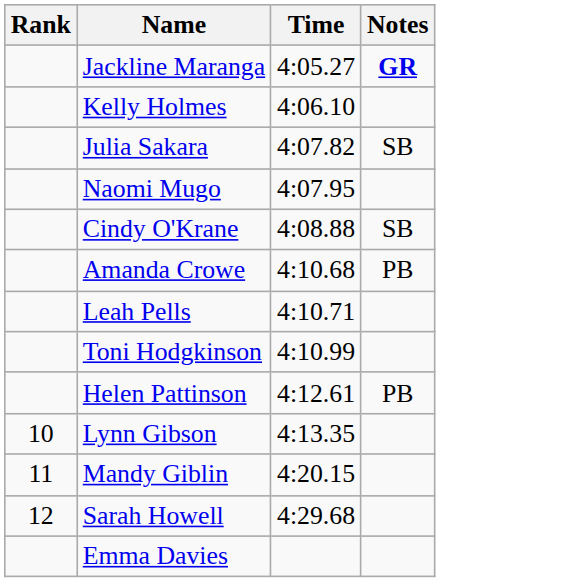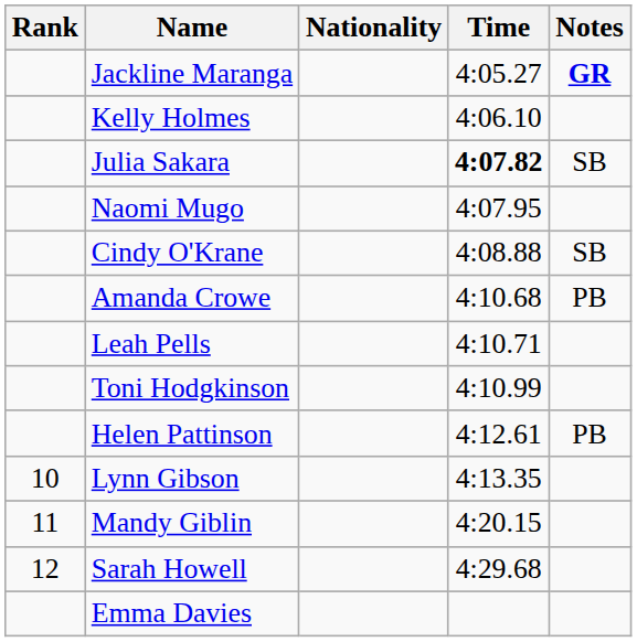+ column: Nationality
Julia Sakara | Time: normal -> bold
